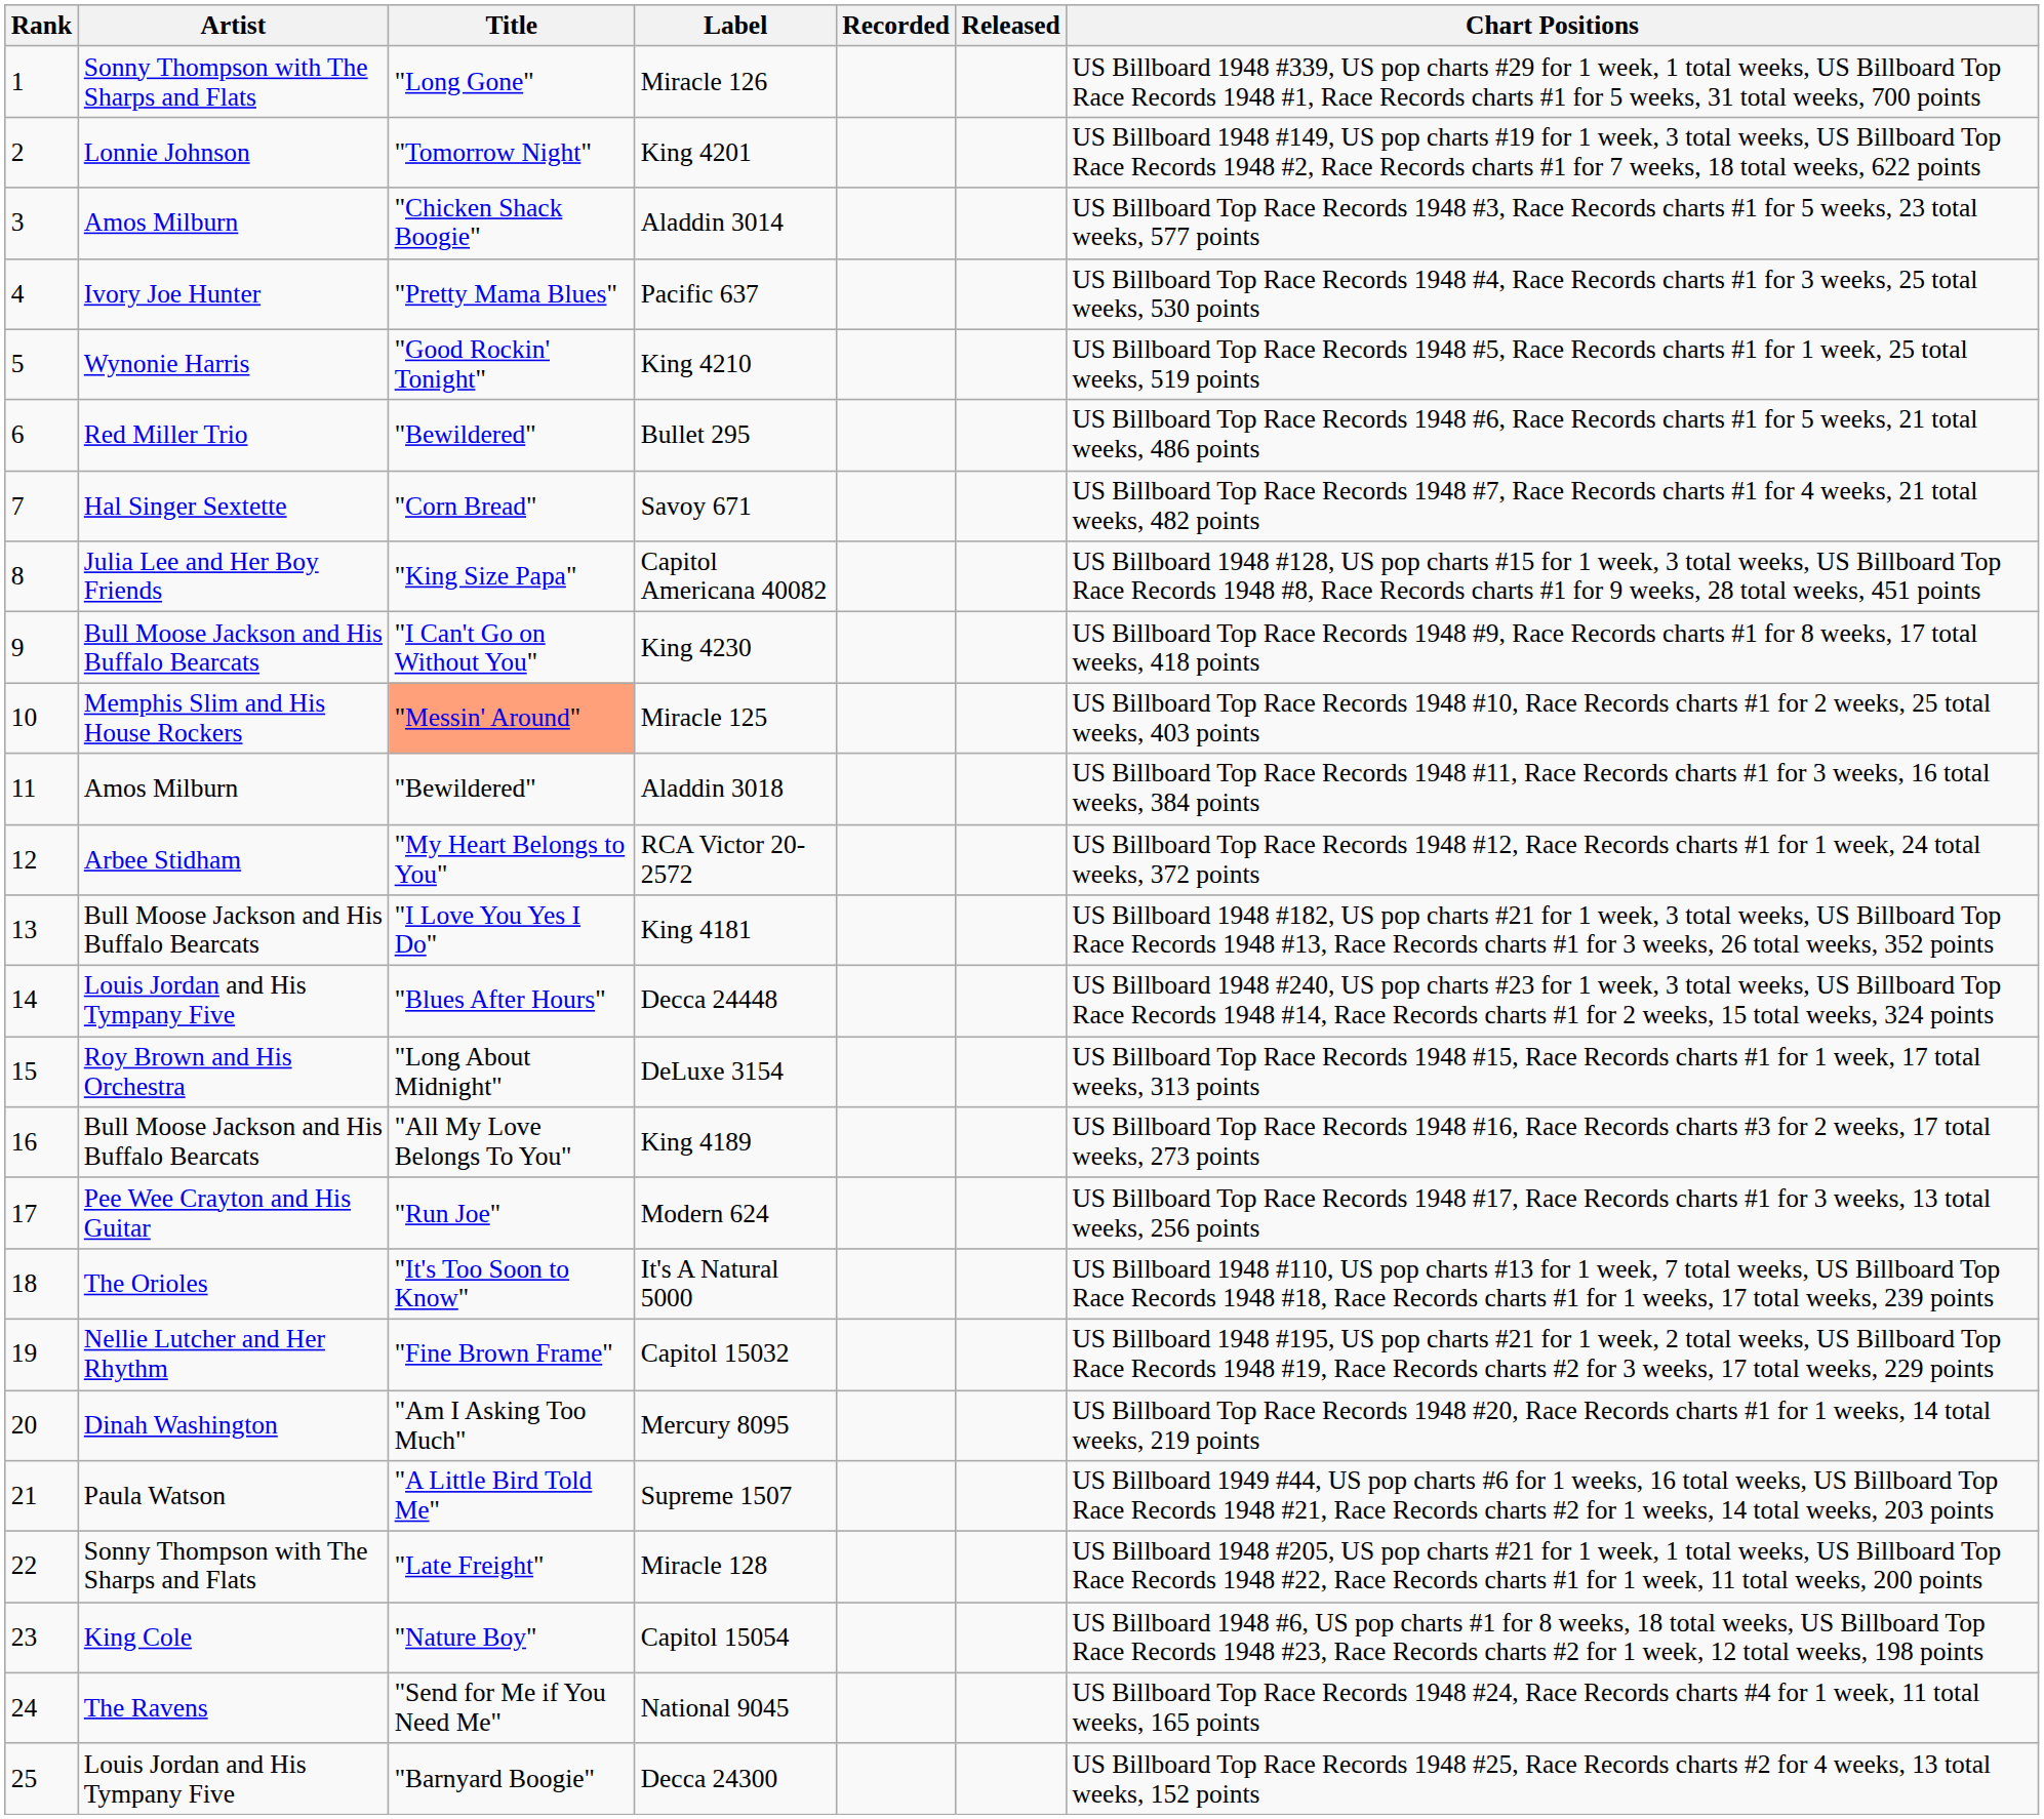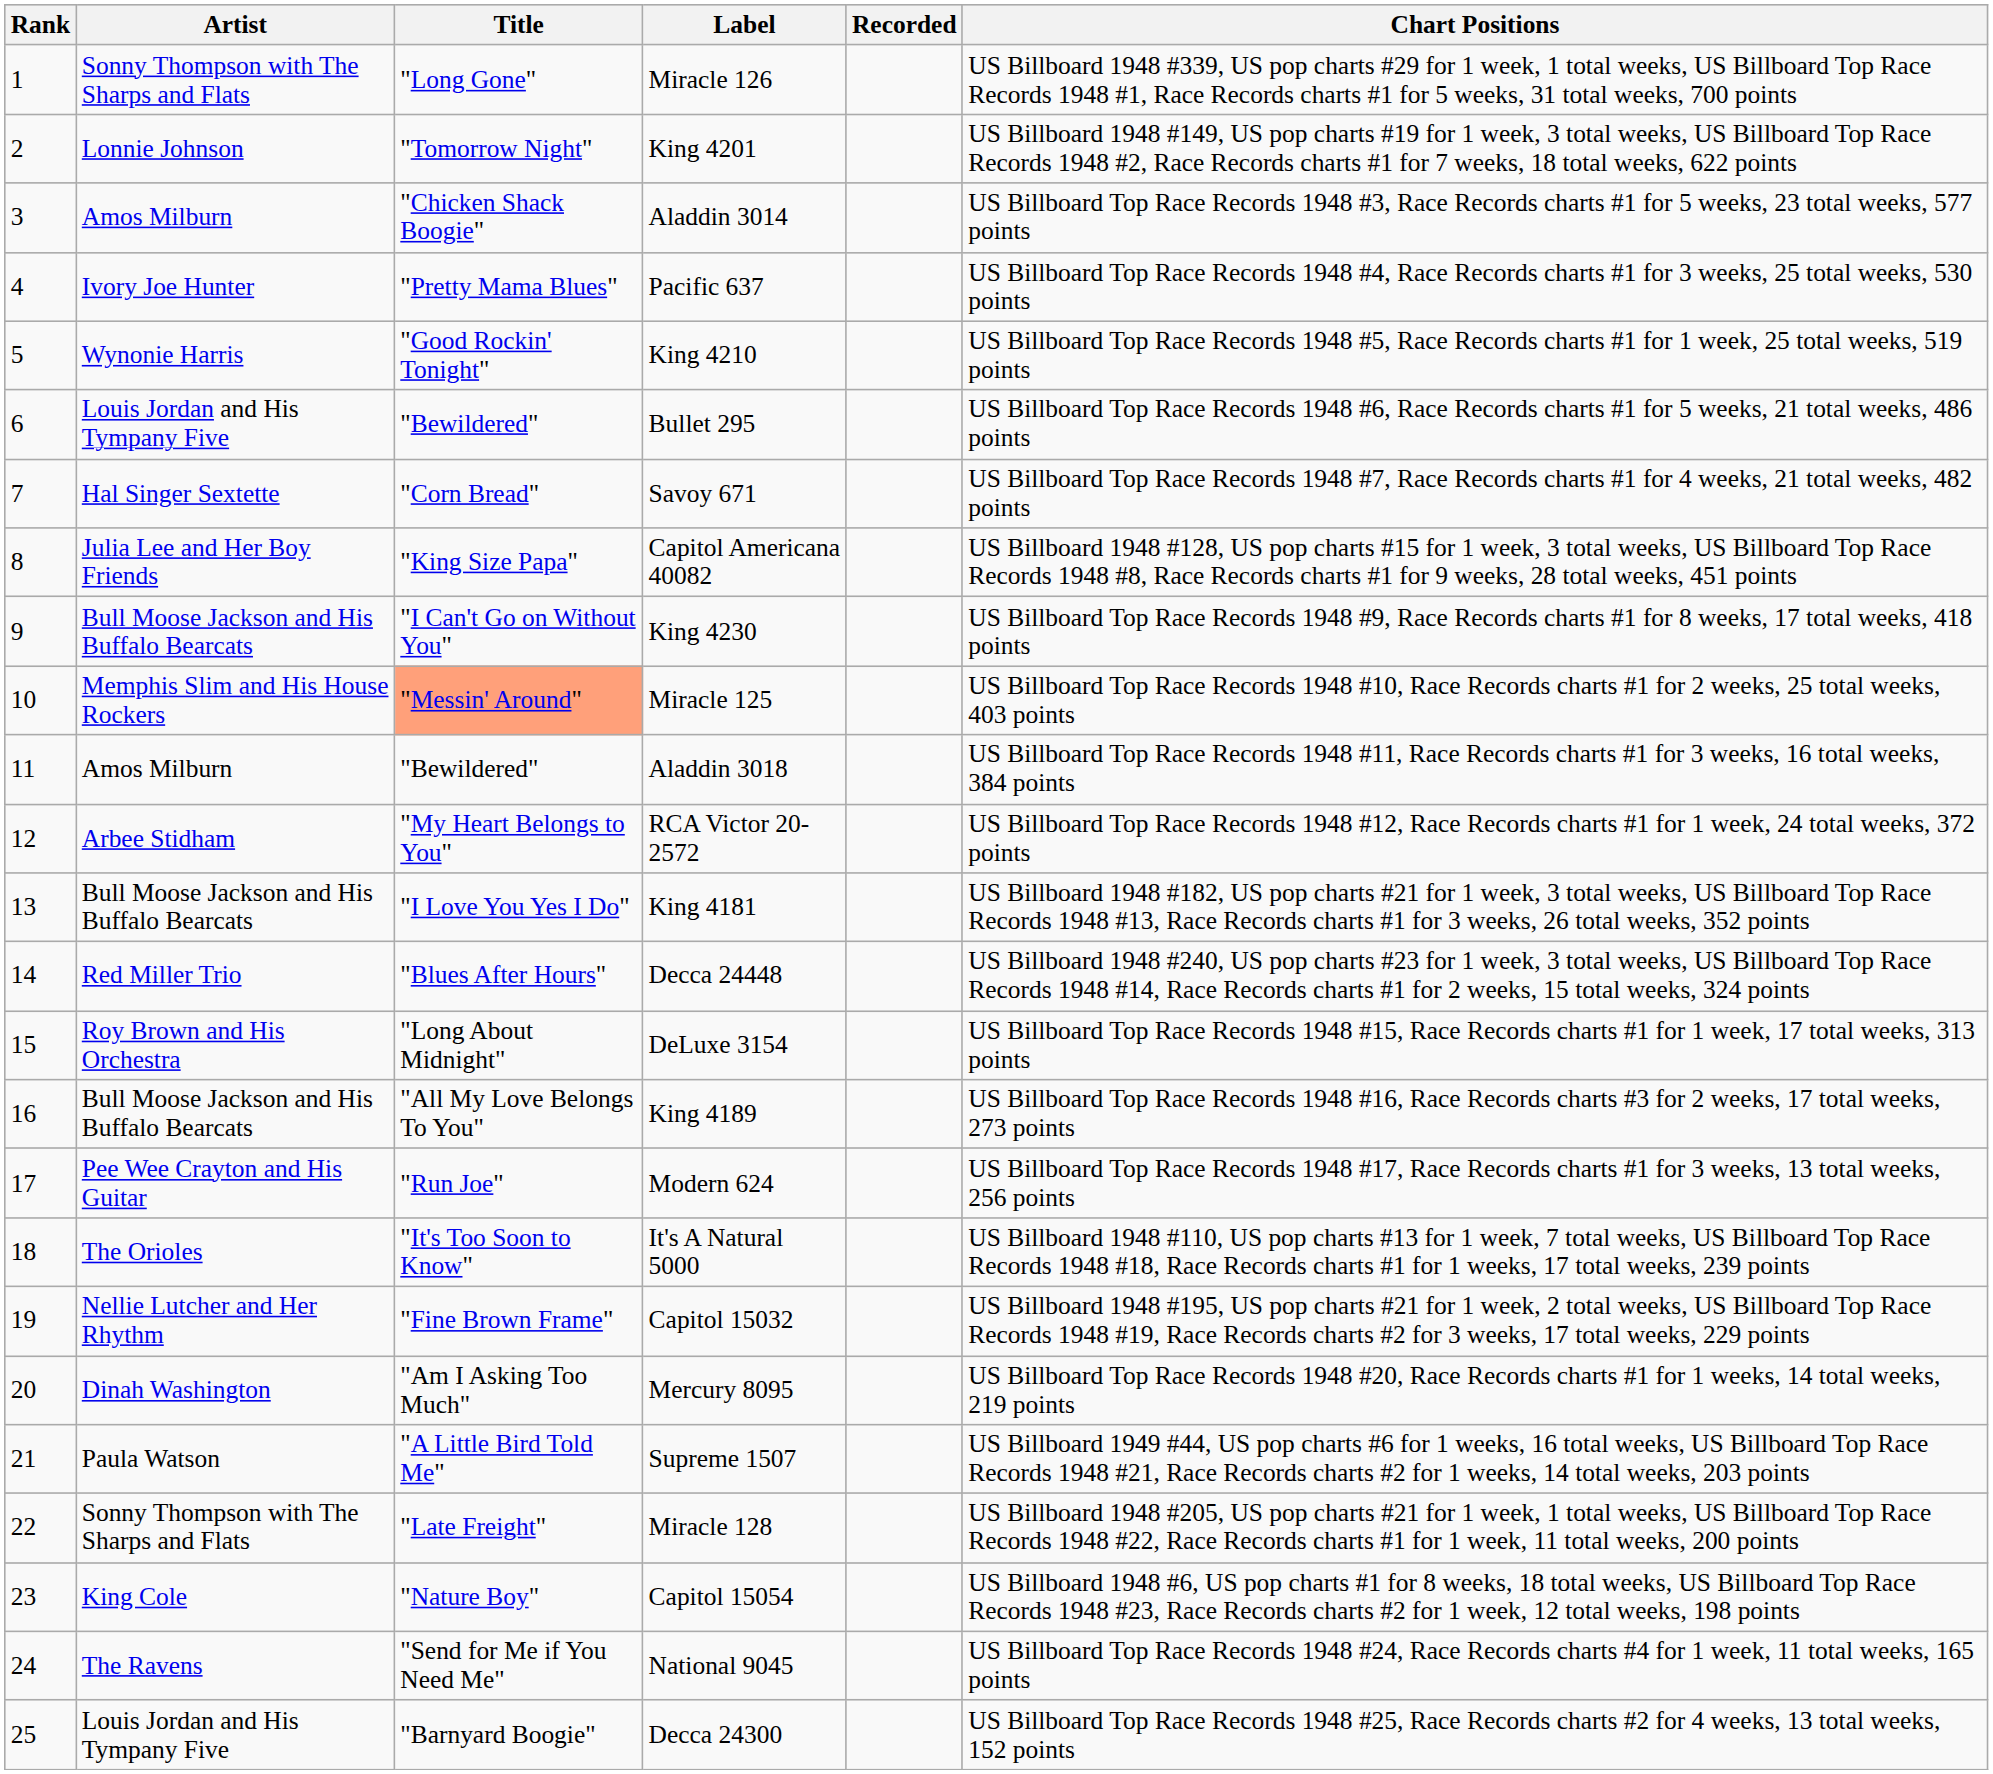- column: Released
Bullet 295 | Artist: Red Miller Trio -> Louis Jordan and His Tympany Five
Decca 24448 | Artist: Louis Jordan and His Tympany Five -> Red Miller Trio
